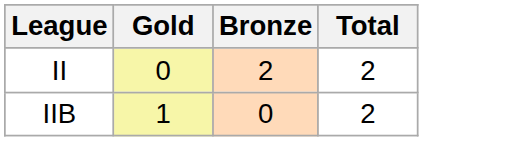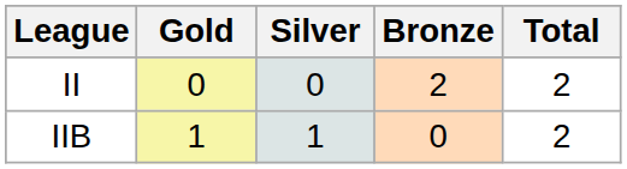+ column: Silver | 0 | 1
